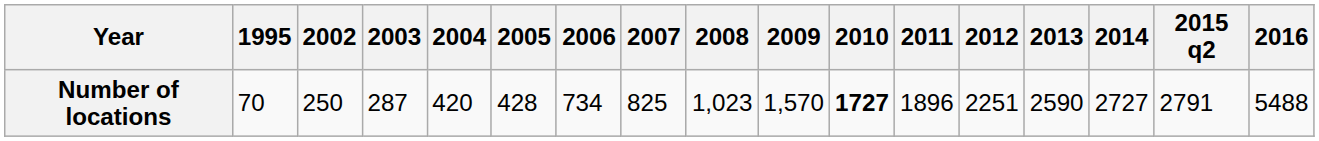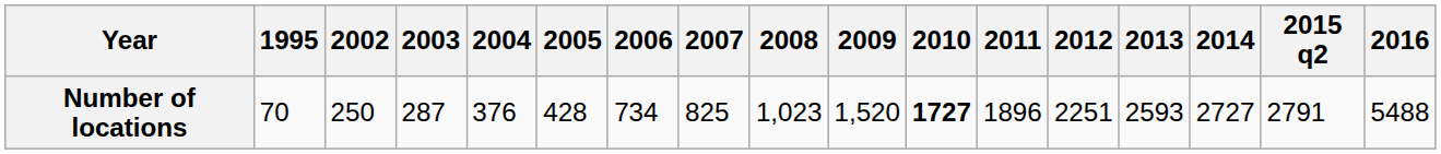Number of locations | 2004: 420 -> 376
Number of locations | 2009: 1,570 -> 1,520
Number of locations | 2013: 2590 -> 2593
